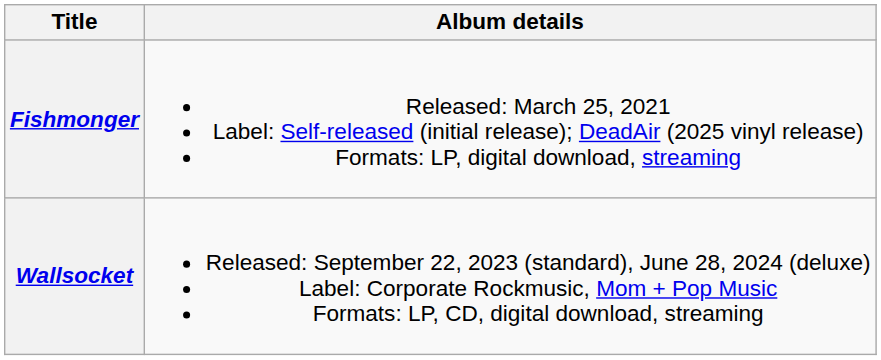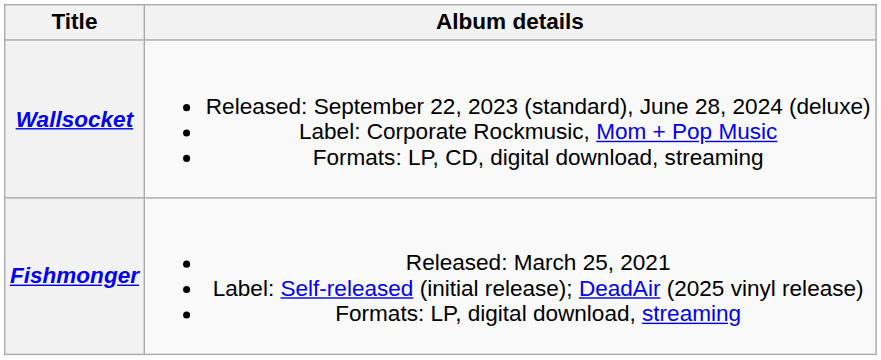rows swapped: Fishmonger <-> Wallsocket
